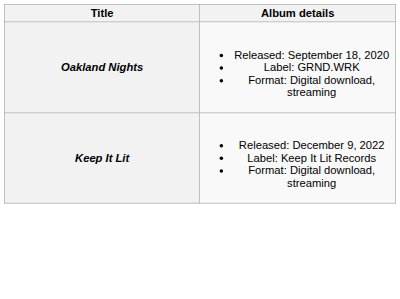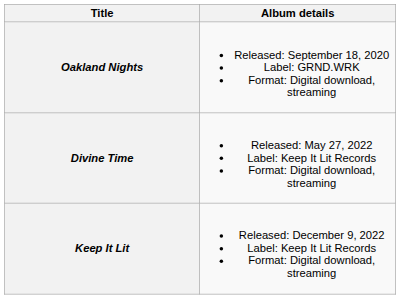+ row: Divine Time | Released: May 27, 2022 Label: Keep It Lit Records Format: Digital download, streaming
